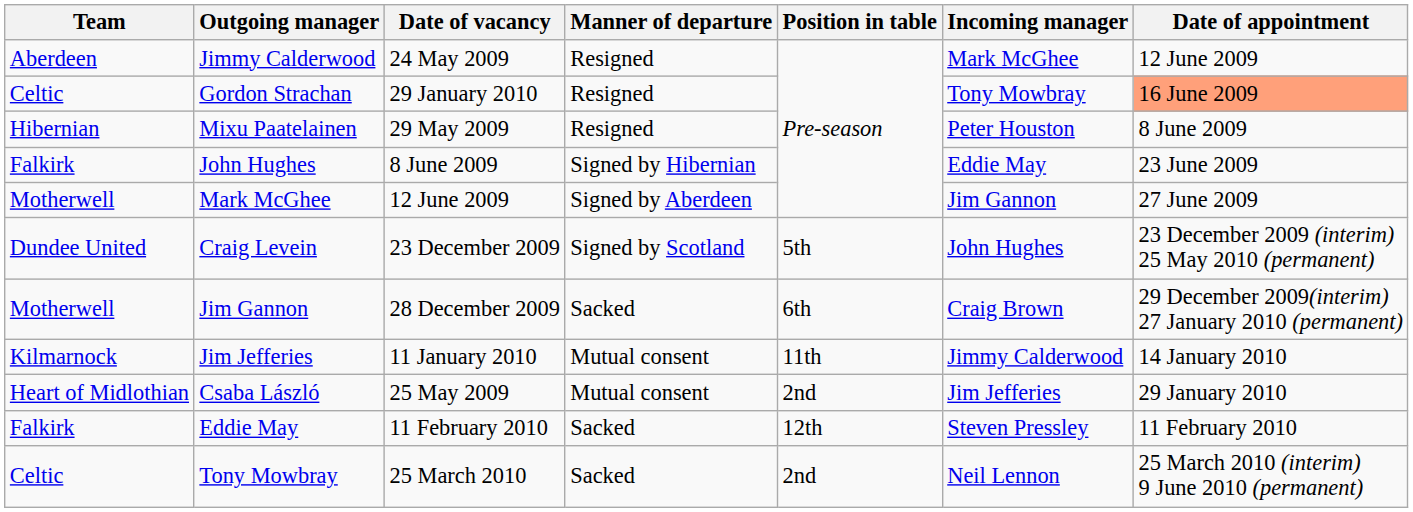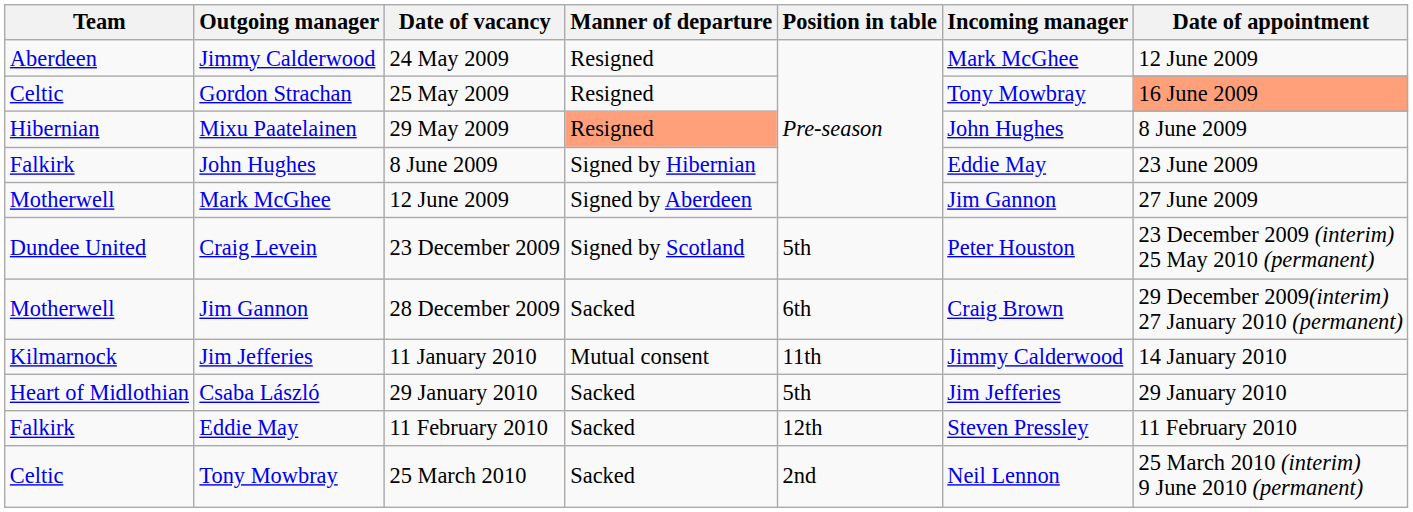Gordon Strachan | Date of vacancy: 29 January 2010 -> 25 May 2009
Mixu Paatelainen | Manner of departure: no background -> lightsalmon background
Mixu Paatelainen | Incoming manager: Peter Houston -> John Hughes
Craig Levein | Incoming manager: John Hughes -> Peter Houston
Csaba László | Date of vacancy: 25 May 2009 -> 29 January 2010
Csaba László | Manner of departure: Mutual consent -> Sacked
Csaba László | Position in table: 2nd -> 5th
